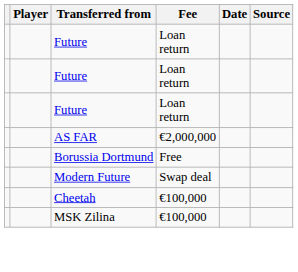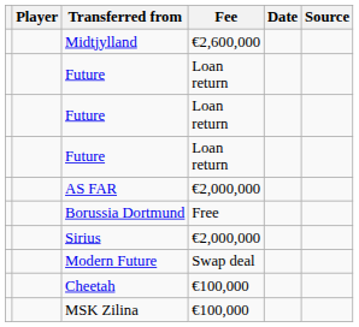+ row: Midtjylland | €2,600,000
+ row: Sirius | €2,000,000
